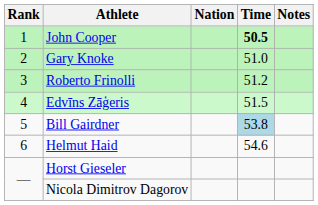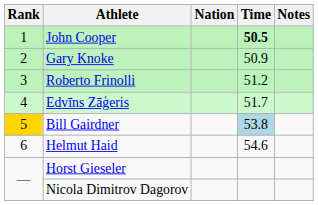Gary Knoke | Time: 51.0 -> 50.9
Edvīns Zāģeris | Time: 51.5 -> 51.7
Bill Gairdner | Rank: no background -> gold background
